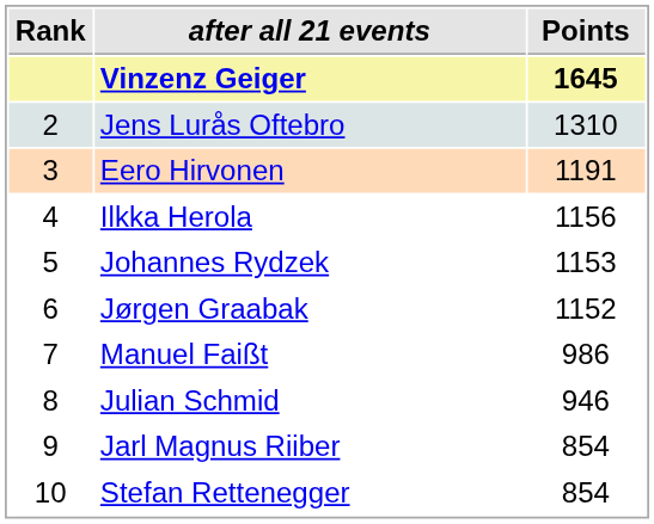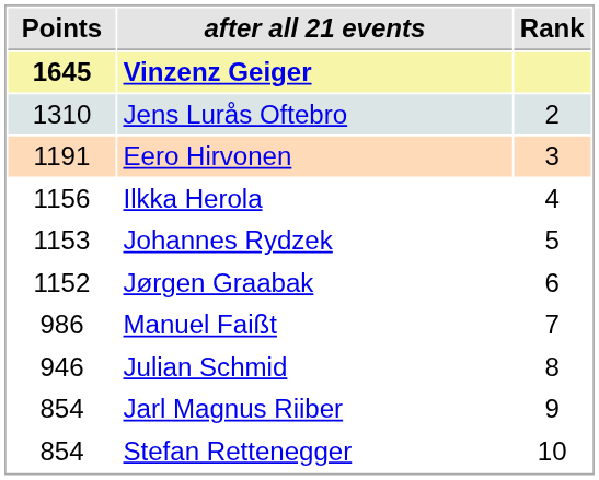columns swapped: Rank <-> Points
